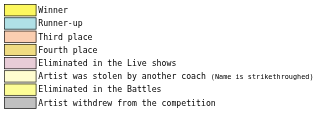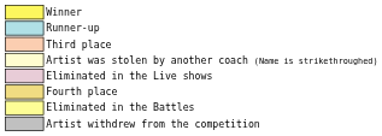rows swapped: Fourth place <-> Artist was stolen by another coach (Name is strikethroughed)
